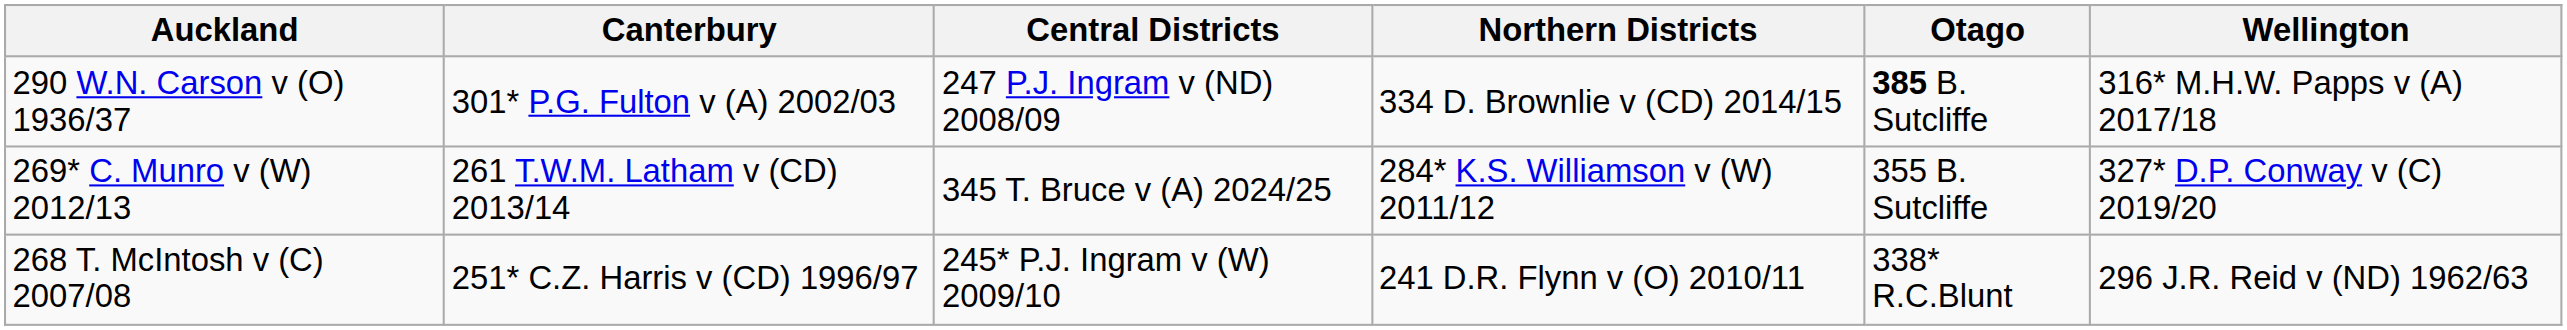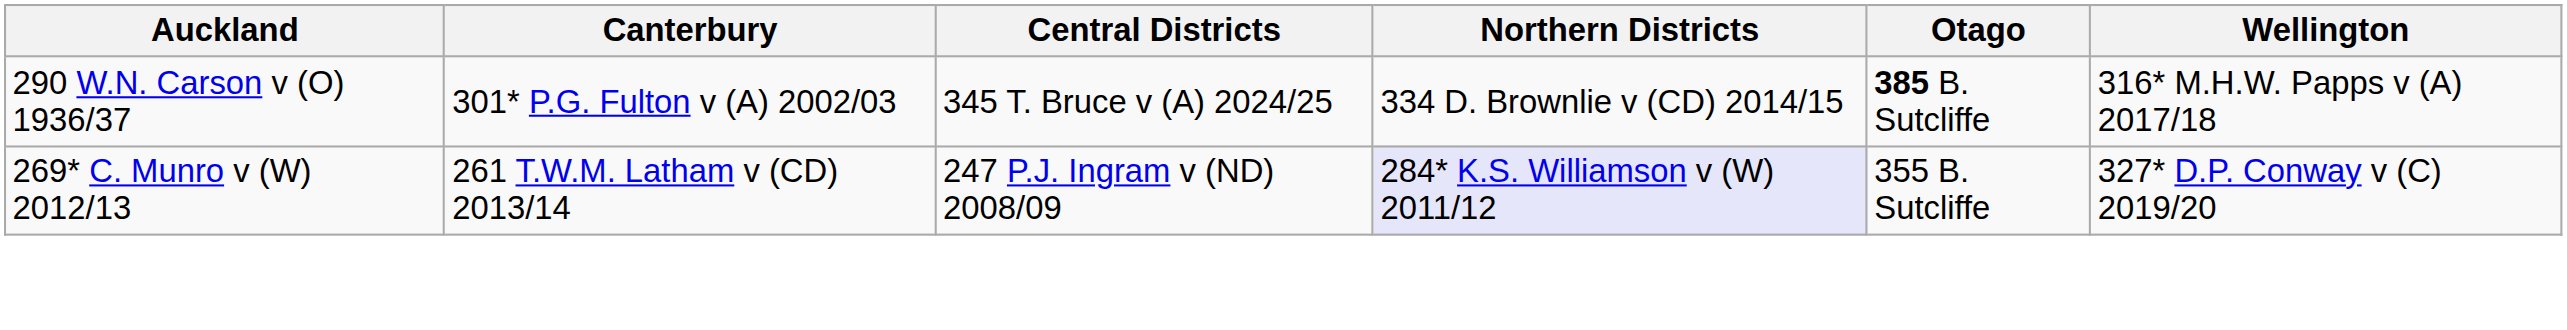290 W.N. Carson v (O) 1936/37 | Central Districts: 247 P.J. Ingram v (ND) 2008/09 -> 345 T. Bruce v (A) 2024/25
269* C. Munro v (W) 2012/13 | Central Districts: 345 T. Bruce v (A) 2024/25 -> 247 P.J. Ingram v (ND) 2008/09
269* C. Munro v (W) 2012/13 | Northern Districts: no background -> lavender background
- row: 268 T. McIntosh v (C) 2007/08 | 251* C.Z. Harris v (CD) 1996/97 | 245* P.J. Ingram v (W) 2009/10 | 241 D.R. Flynn v (O) 2010/11 | 338* R.C.Blunt | 296 J.R. Reid v (ND) 1962/63
